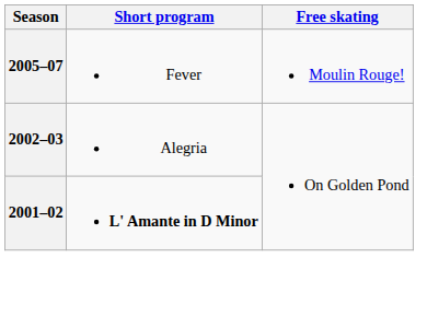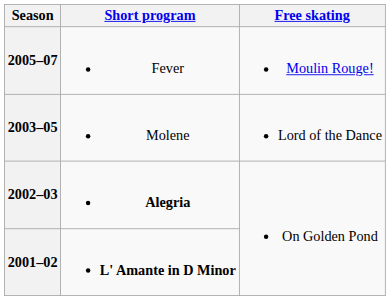+ row: 2003–05 | Molene | Lord of the Dance
2002–03 | Short program: normal -> bold
